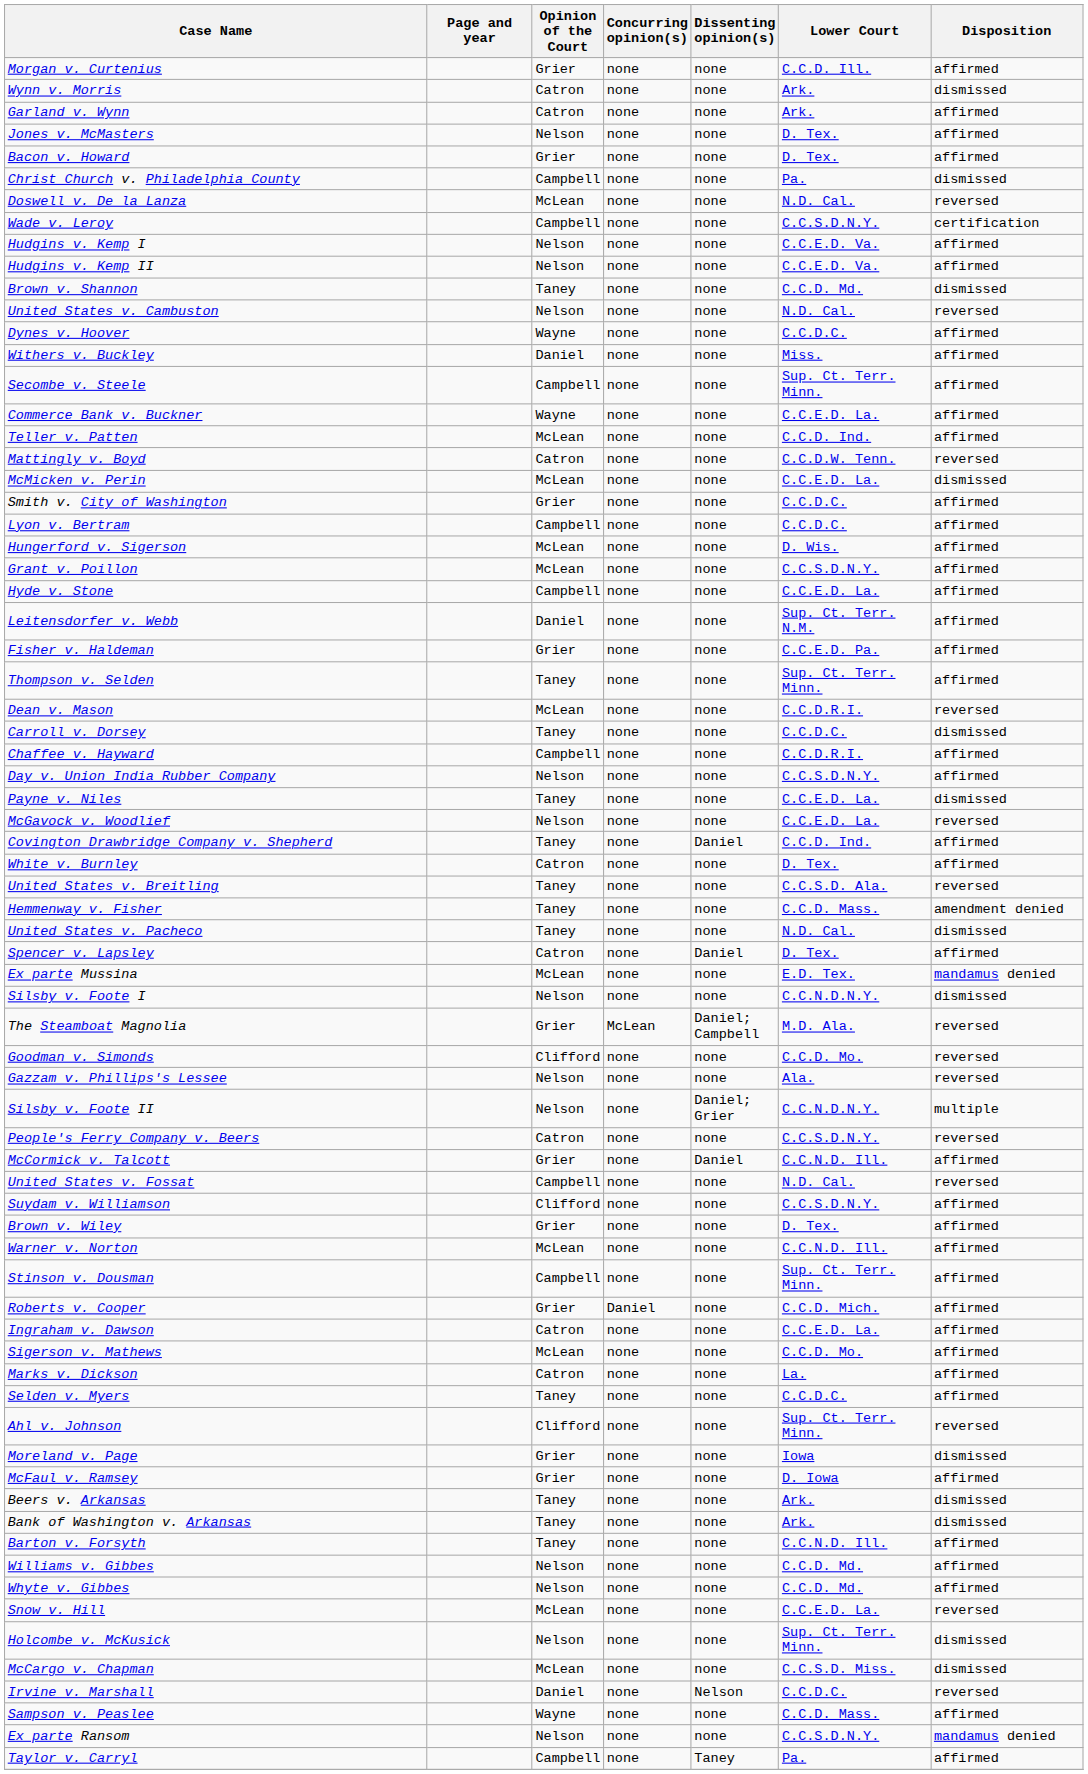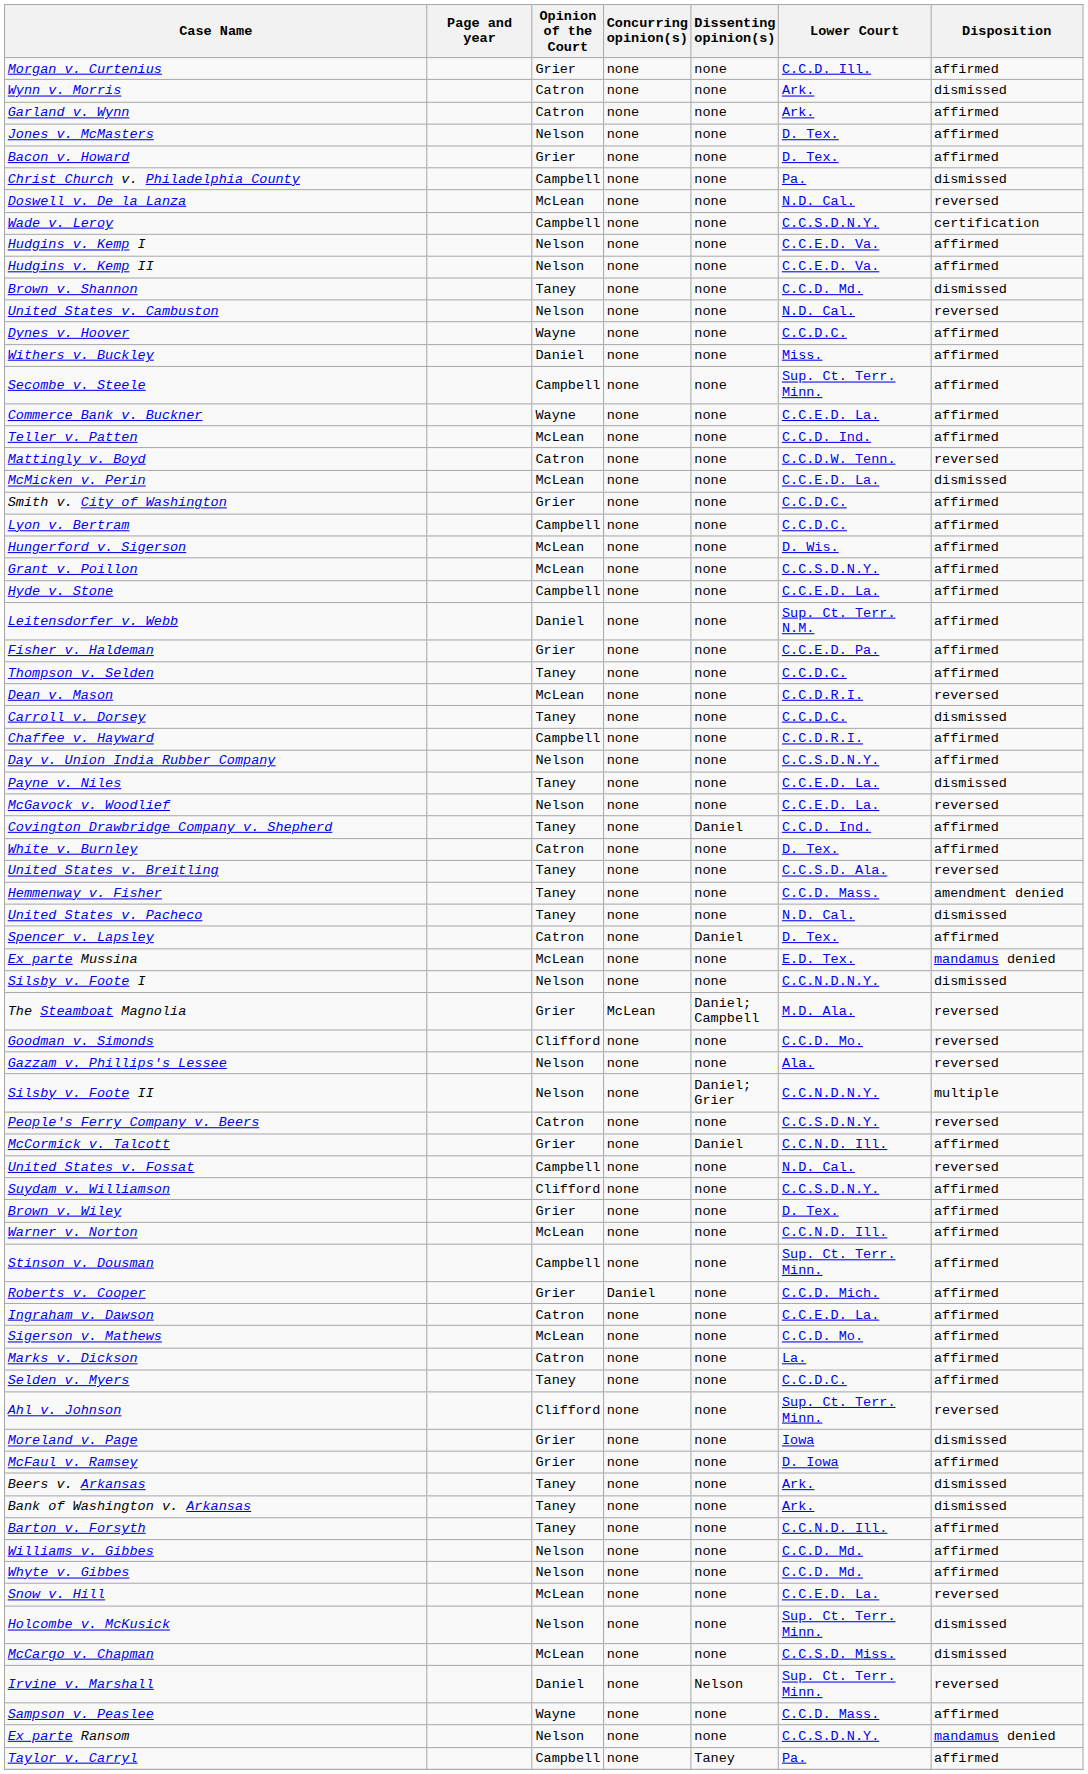Thompson v. Selden | Lower Court: Sup. Ct. Terr. Minn. -> C.C.D.C.
Irvine v. Marshall | Lower Court: C.C.D.C. -> Sup. Ct. Terr. Minn.
